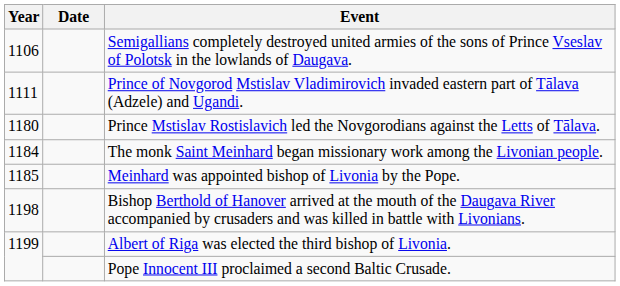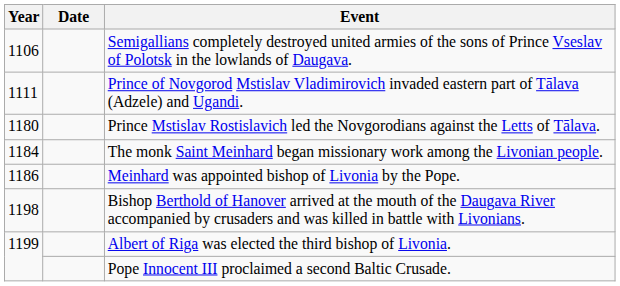Meinhard was appointed bishop of Livonia by the Pope. | Year: 1185 -> 1186
